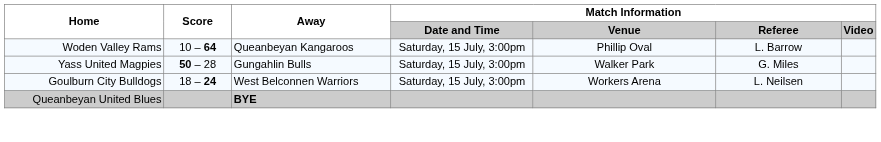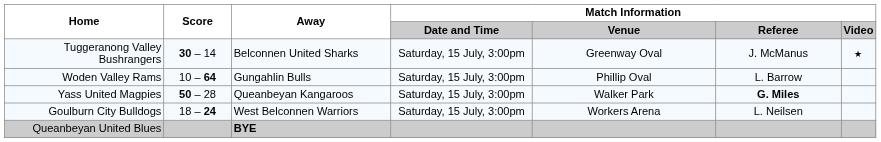+ row: Tuggeranong Valley Bushrangers | 30 – 14 | Belconnen United Sharks | Saturday, 15 July, 3:00pm | Greenway Oval | J. McManus | ★
Woden Valley Rams | Away: Queanbeyan Kangaroos -> Gungahlin Bulls
Yass United Magpies | Away: Gungahlin Bulls -> Queanbeyan Kangaroos
Yass United Magpies | Match Information / Referee: normal -> bold
